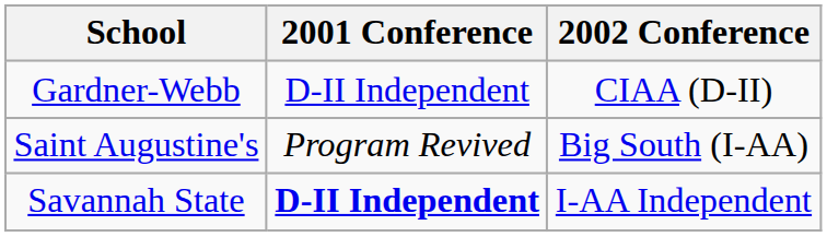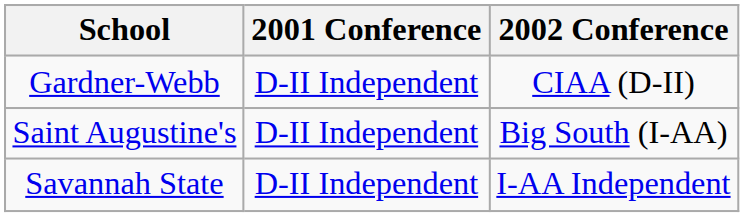Saint Augustine's | 2001 Conference: Program Revived -> D-II Independent
Savannah State | 2001 Conference: bold -> normal
